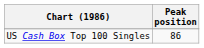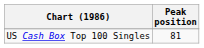US Cash Box Top 100 Singles | Peak position: 86 -> 81
